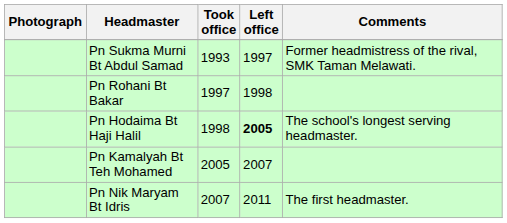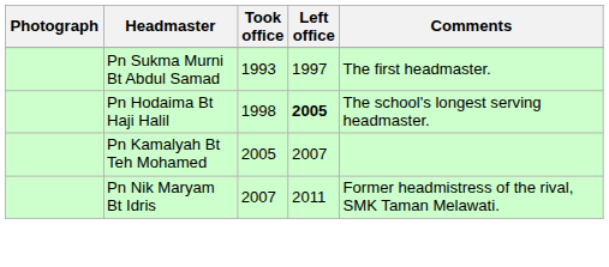Pn Sukma Murni Bt Abdul Samad | Comments: Former headmistress of the rival, SMK Taman Melawati. -> The first headmaster.
- row: Pn Rohani Bt Bakar | 1997 | 1998
Pn Nik Maryam Bt Idris | Comments: The first headmaster. -> Former headmistress of the rival, SMK Taman Melawati.
